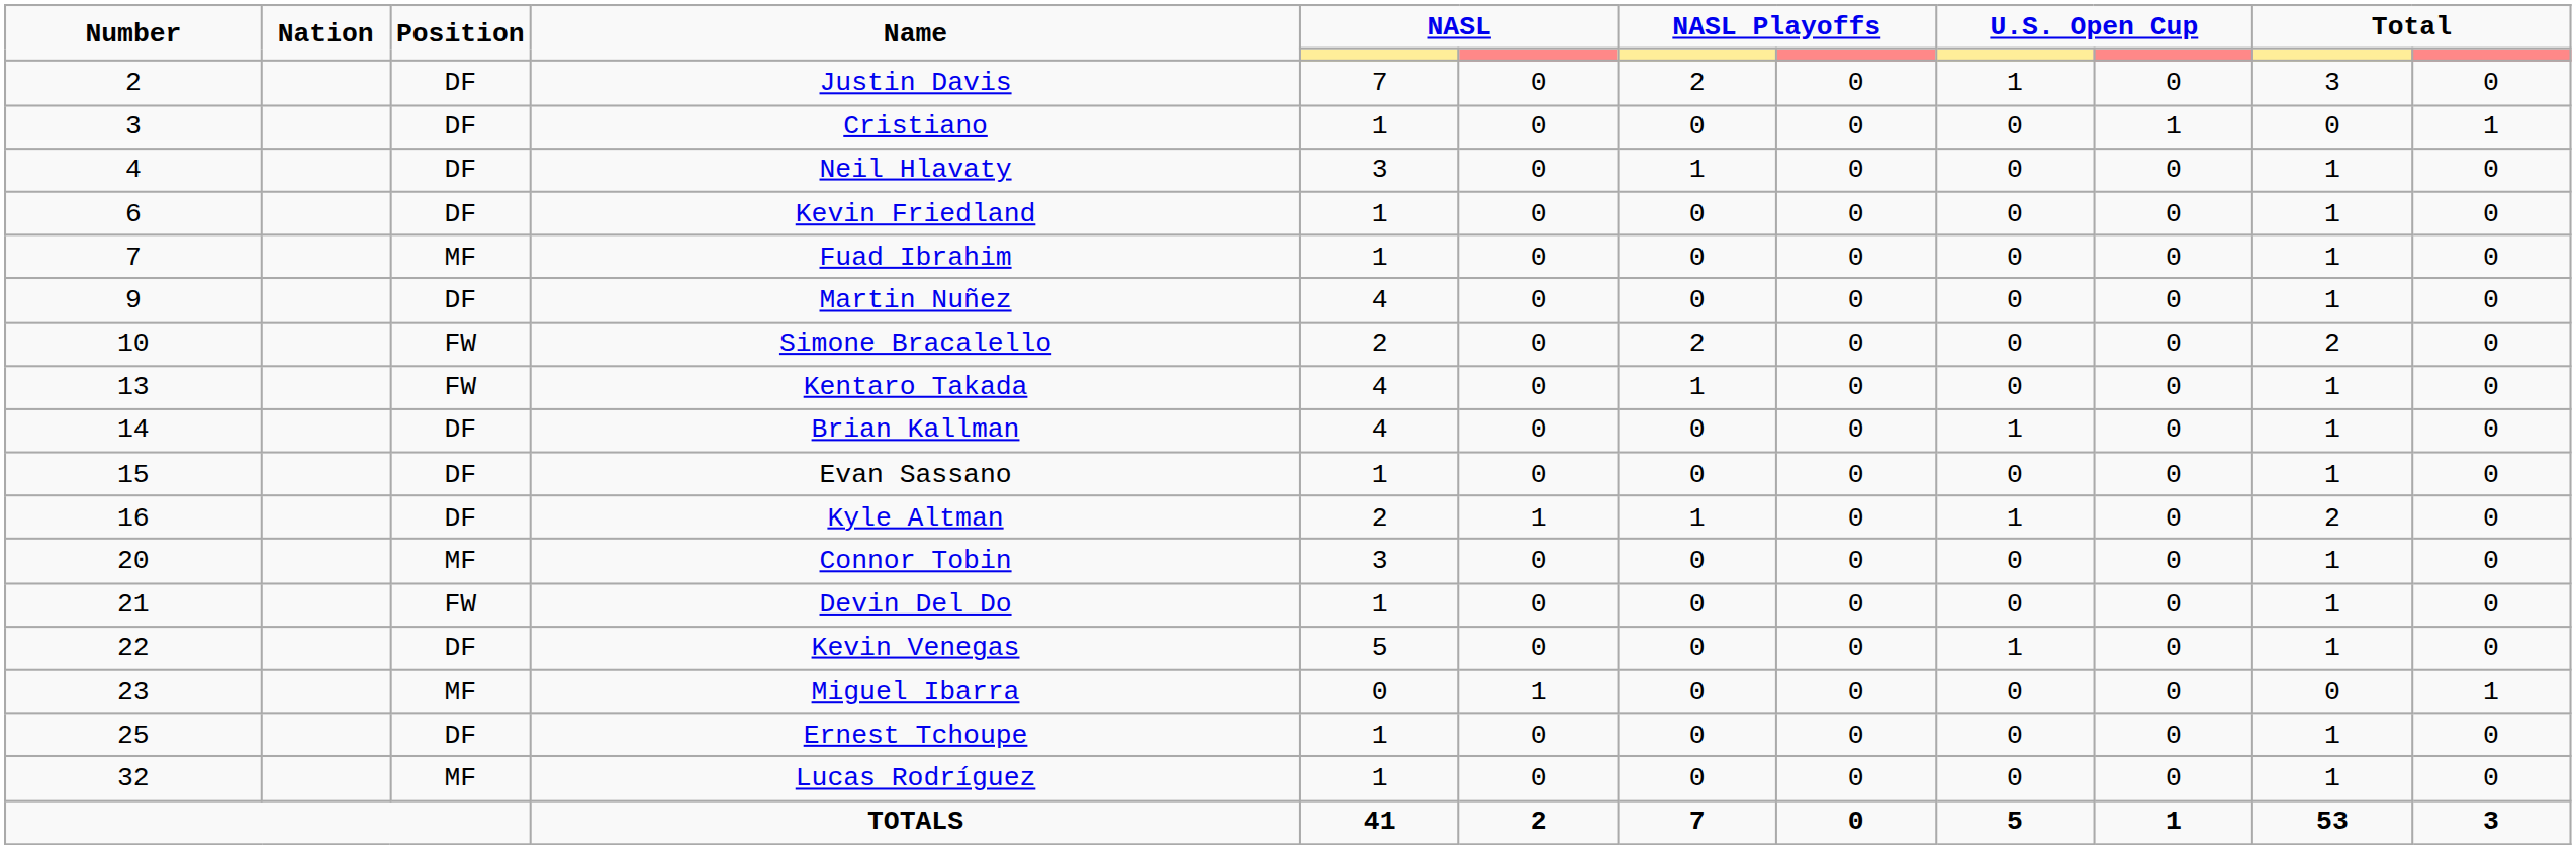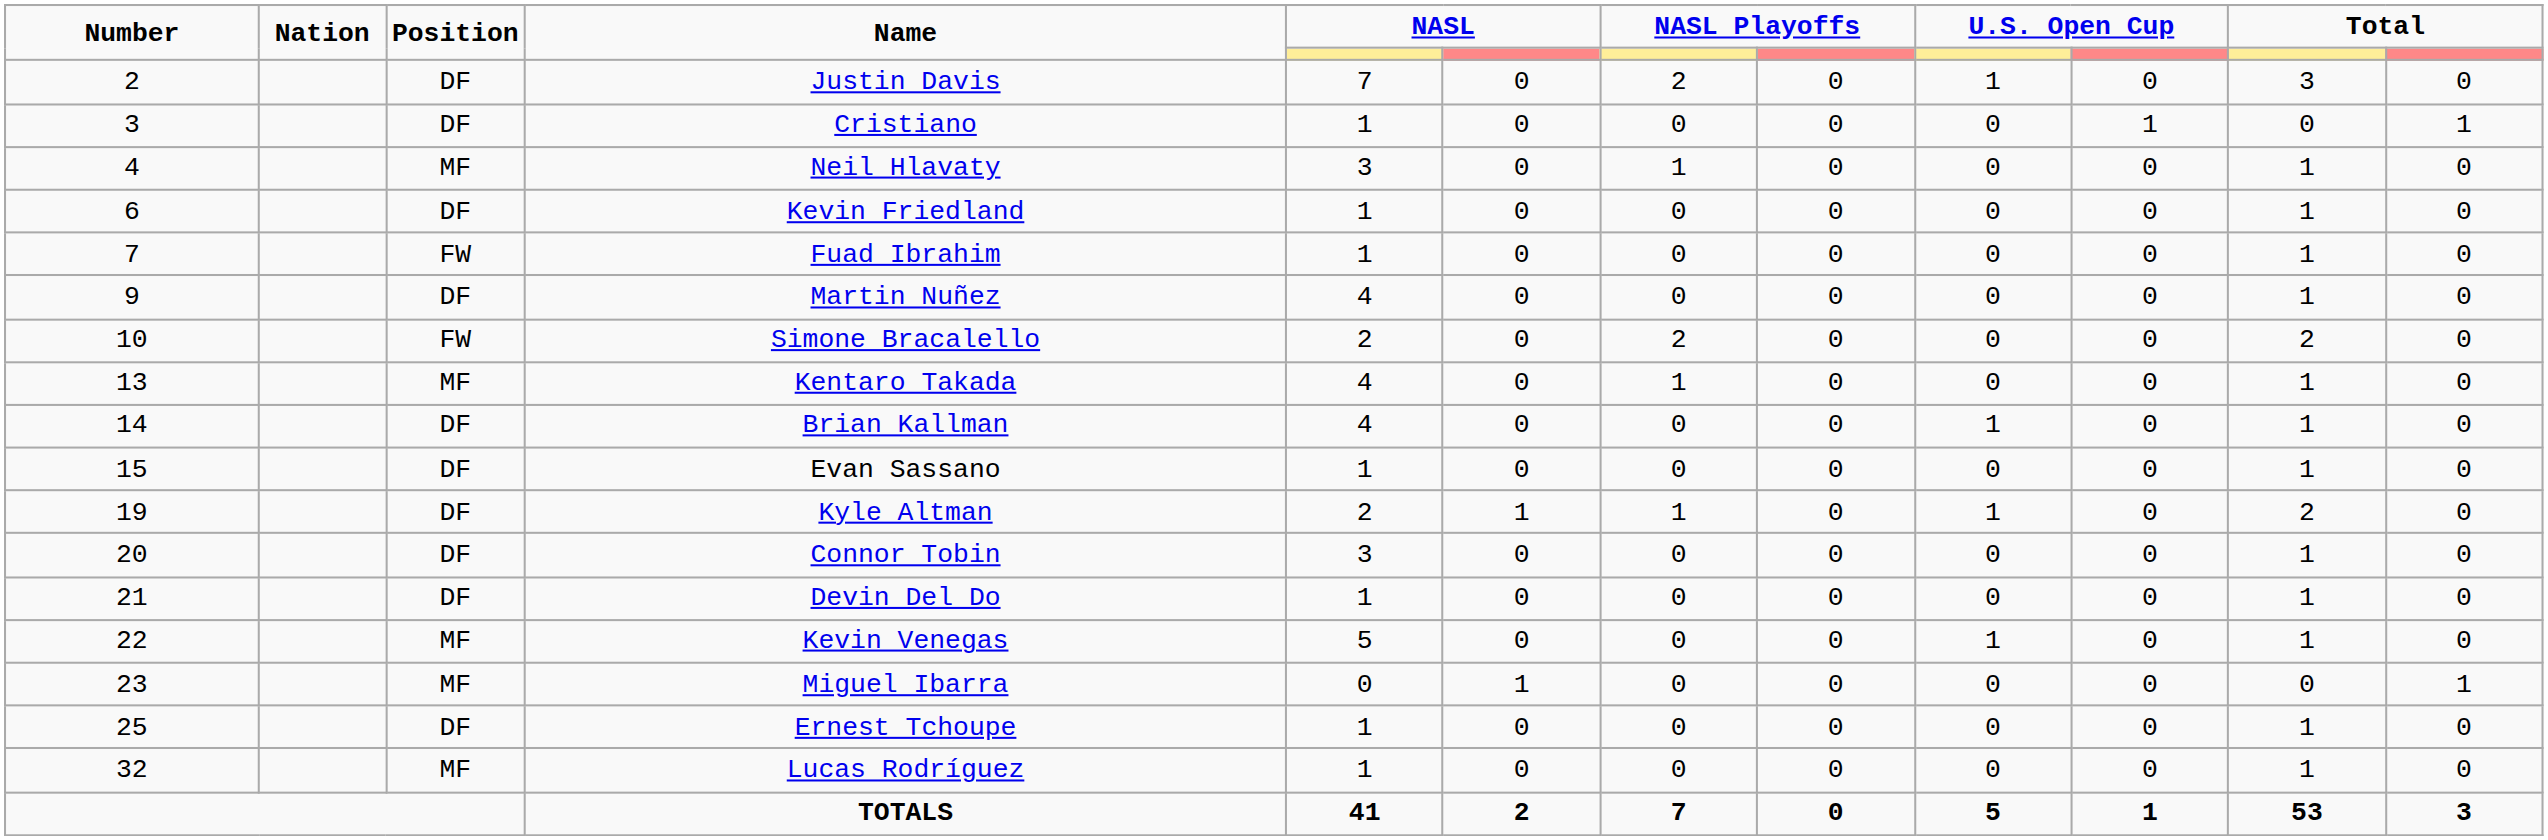Neil Hlavaty | Position: DF -> MF
Fuad Ibrahim | Position: MF -> FW
Kentaro Takada | Position: FW -> MF
Kyle Altman | Number: 16 -> 19
Connor Tobin | Position: MF -> DF
Devin Del Do | Position: FW -> DF
Kevin Venegas | Position: DF -> MF
